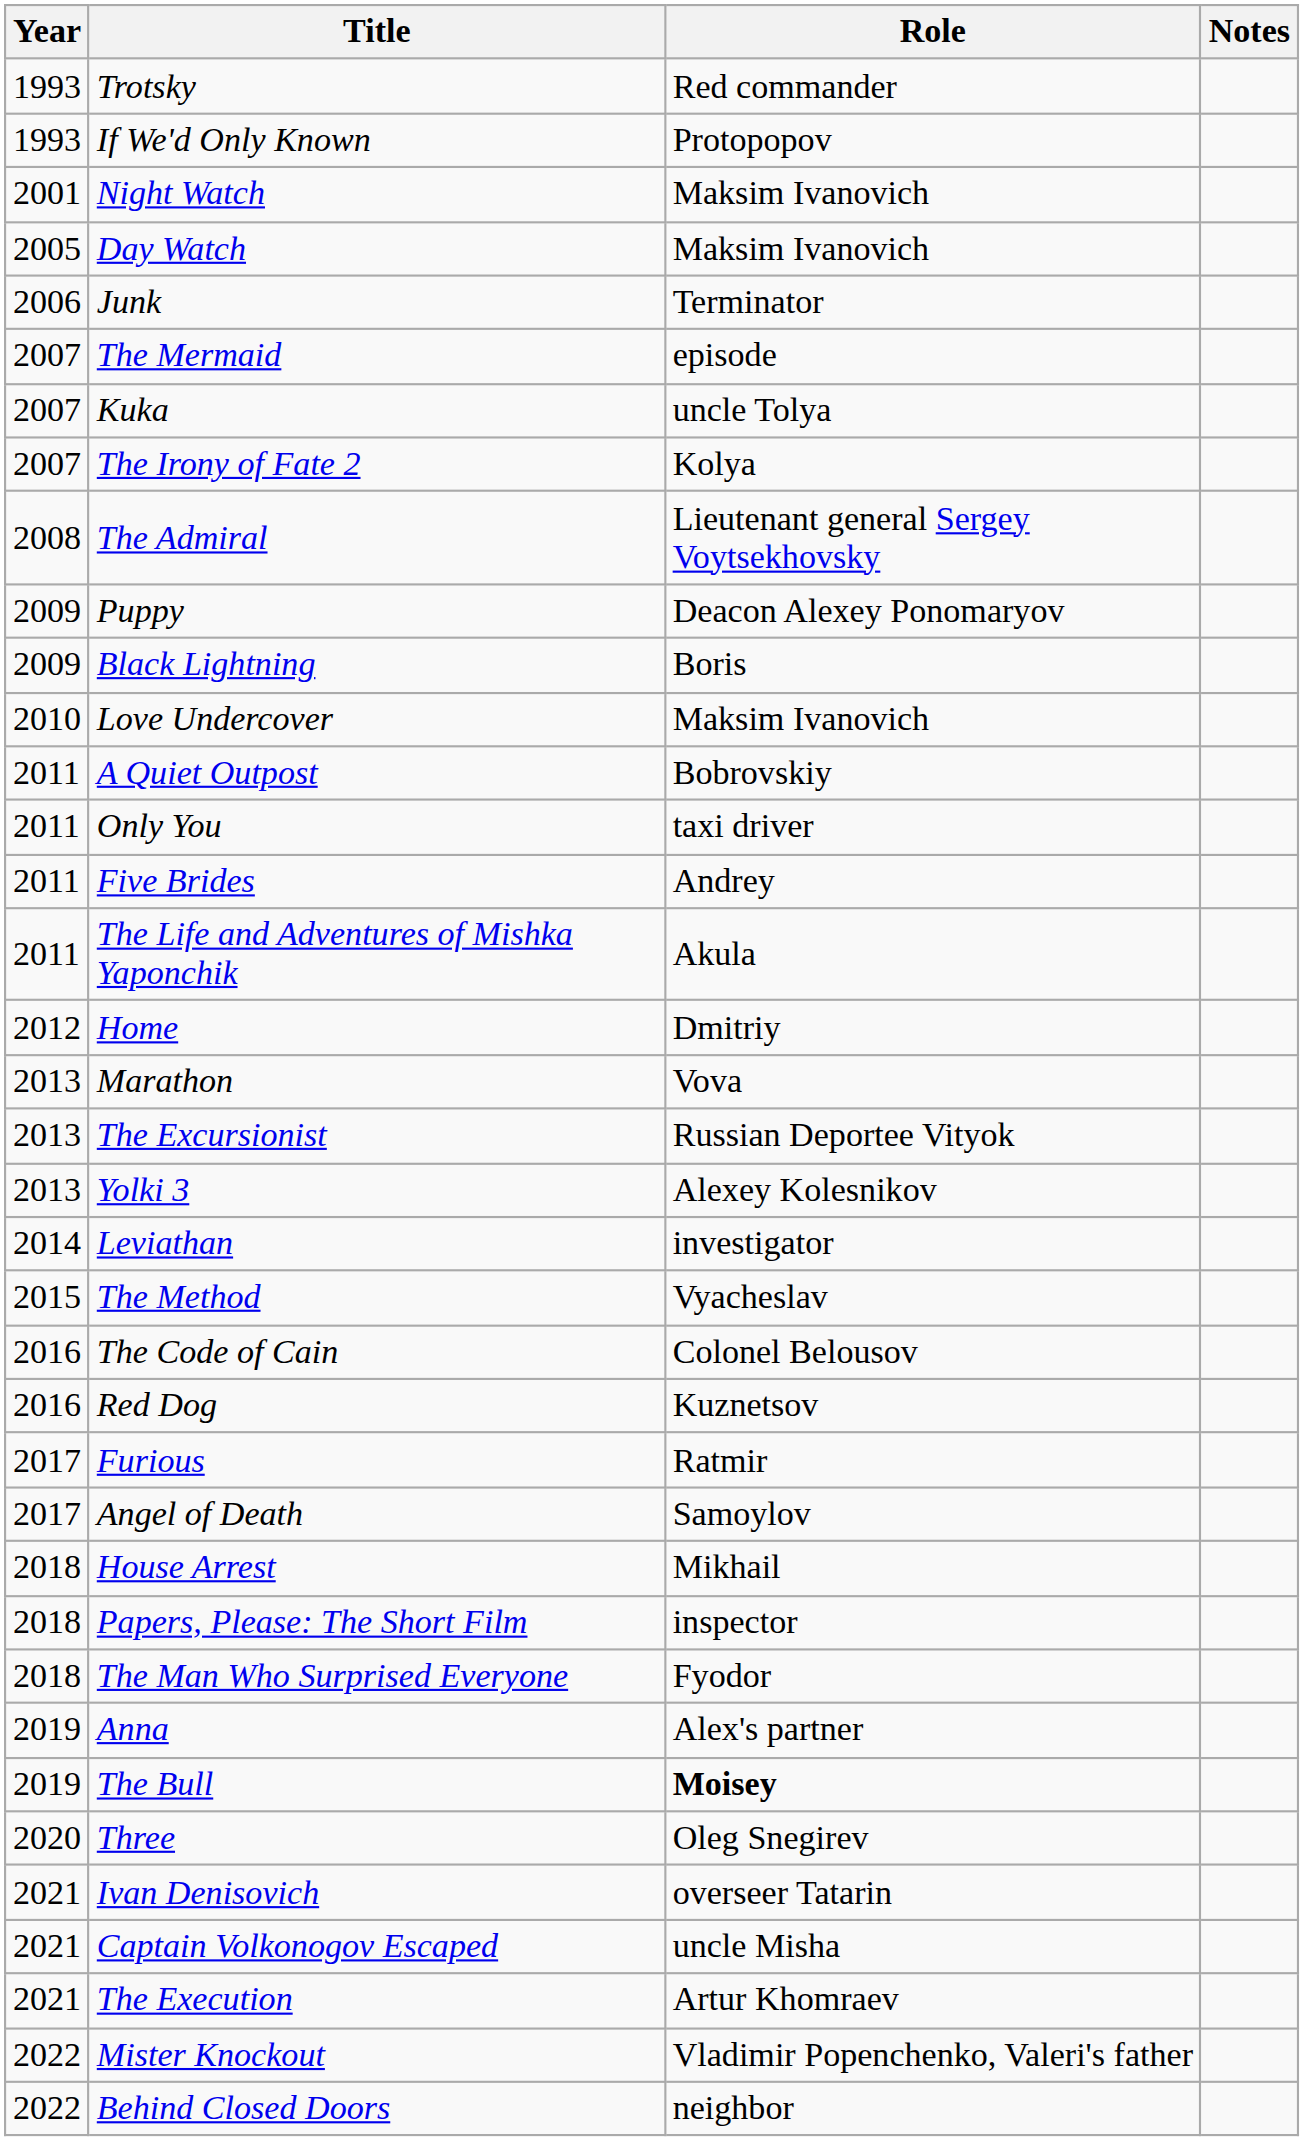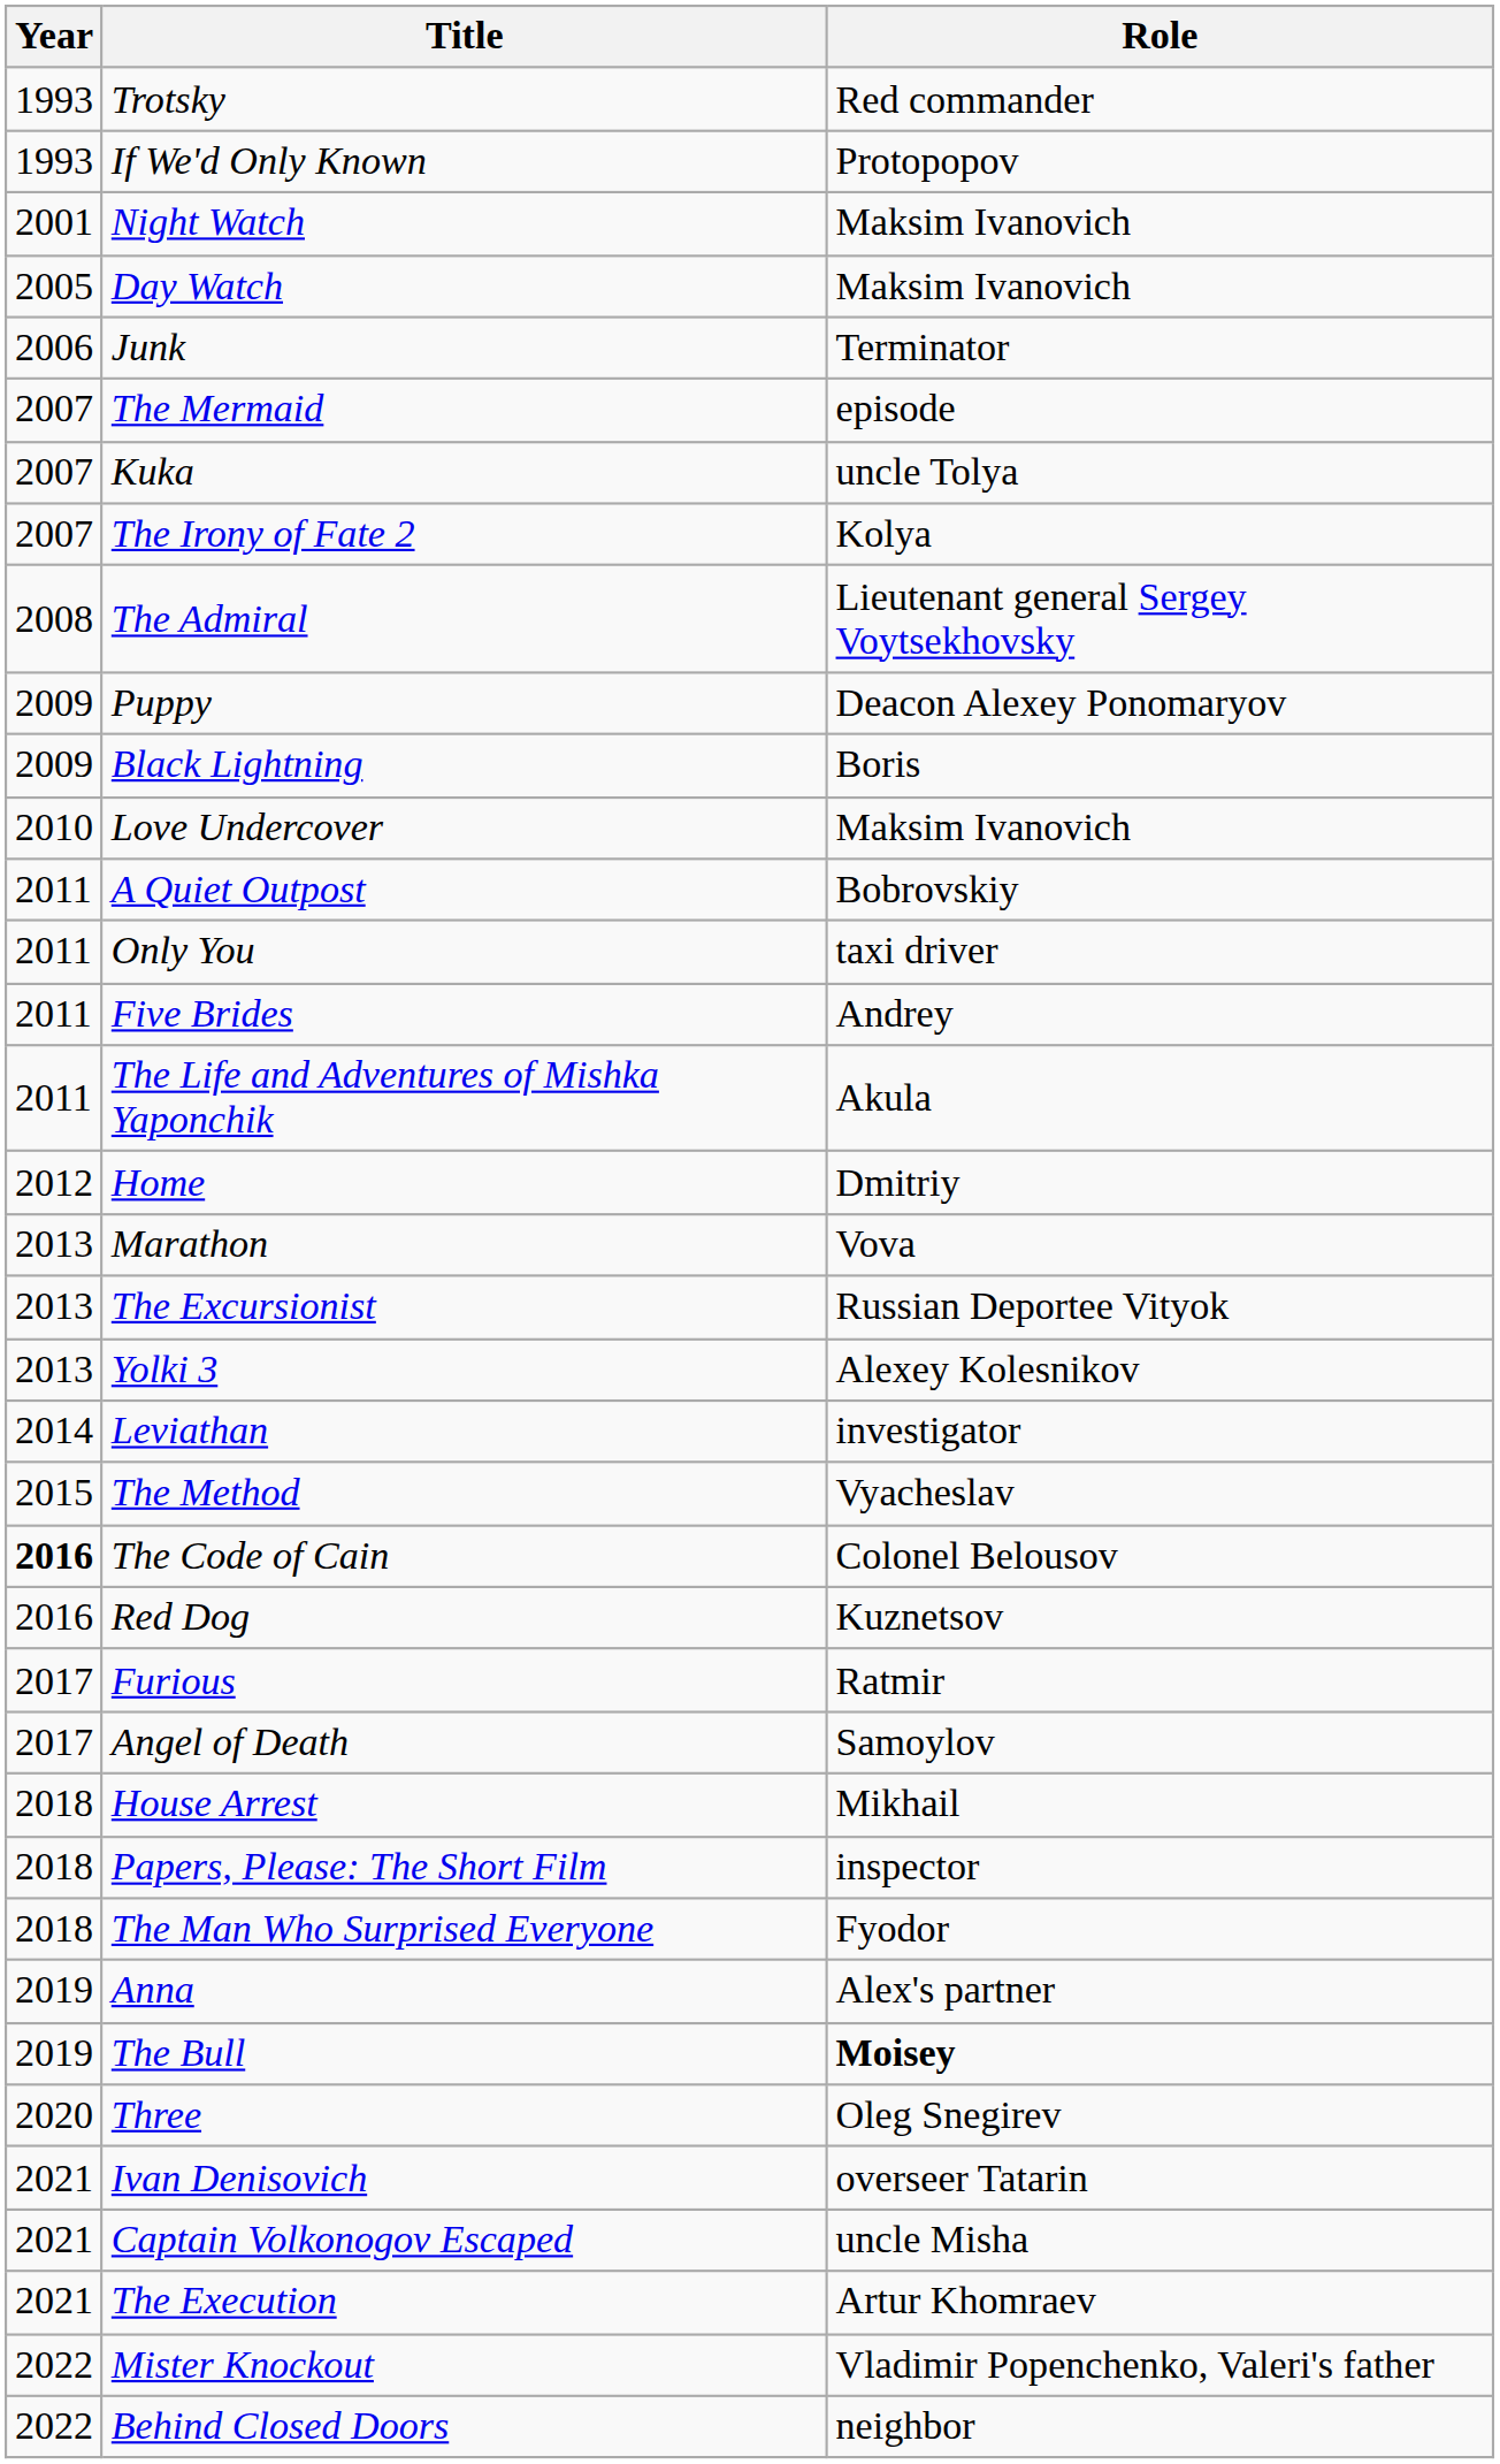- column: Notes
The Code of Cain | Year: normal -> bold
